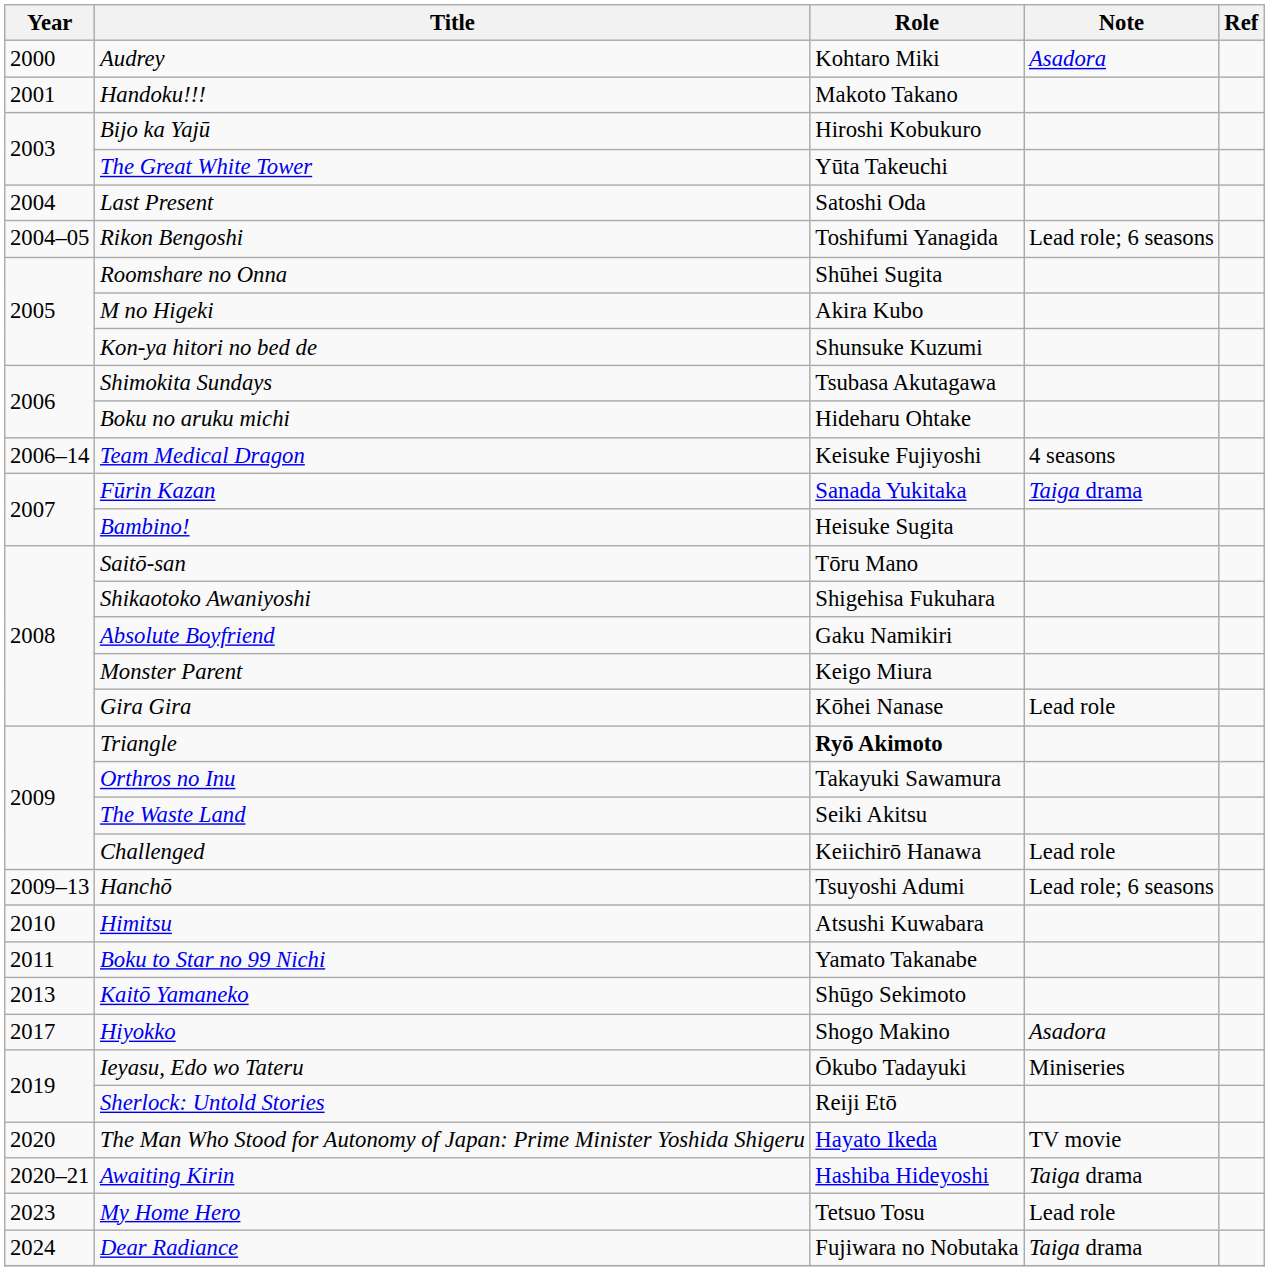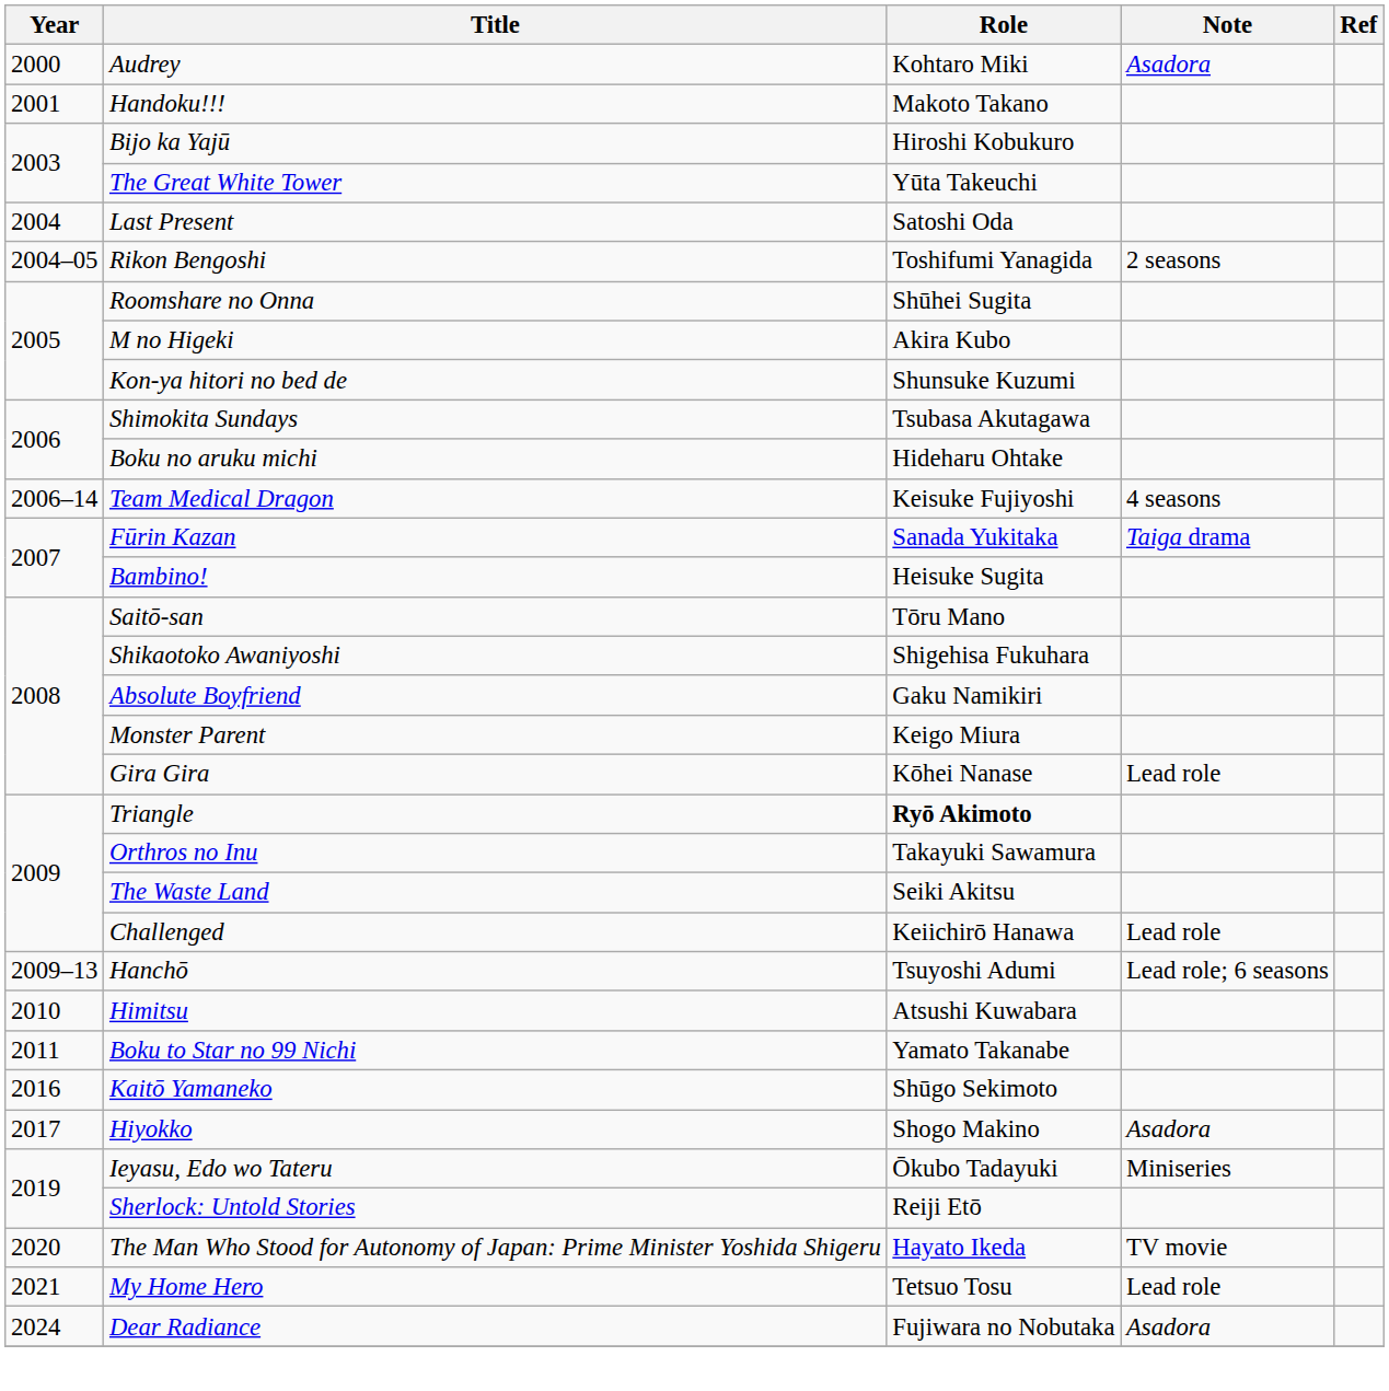Rikon Bengoshi | Note: Lead role; 6 seasons -> 2 seasons
Kaitō Yamaneko | Year: 2013 -> 2016
- row: 2020–21 | Awaiting Kirin | Hashiba Hideyoshi | Taiga drama
My Home Hero | Year: 2023 -> 2021
Dear Radiance | Note: Taiga drama -> Asadora
